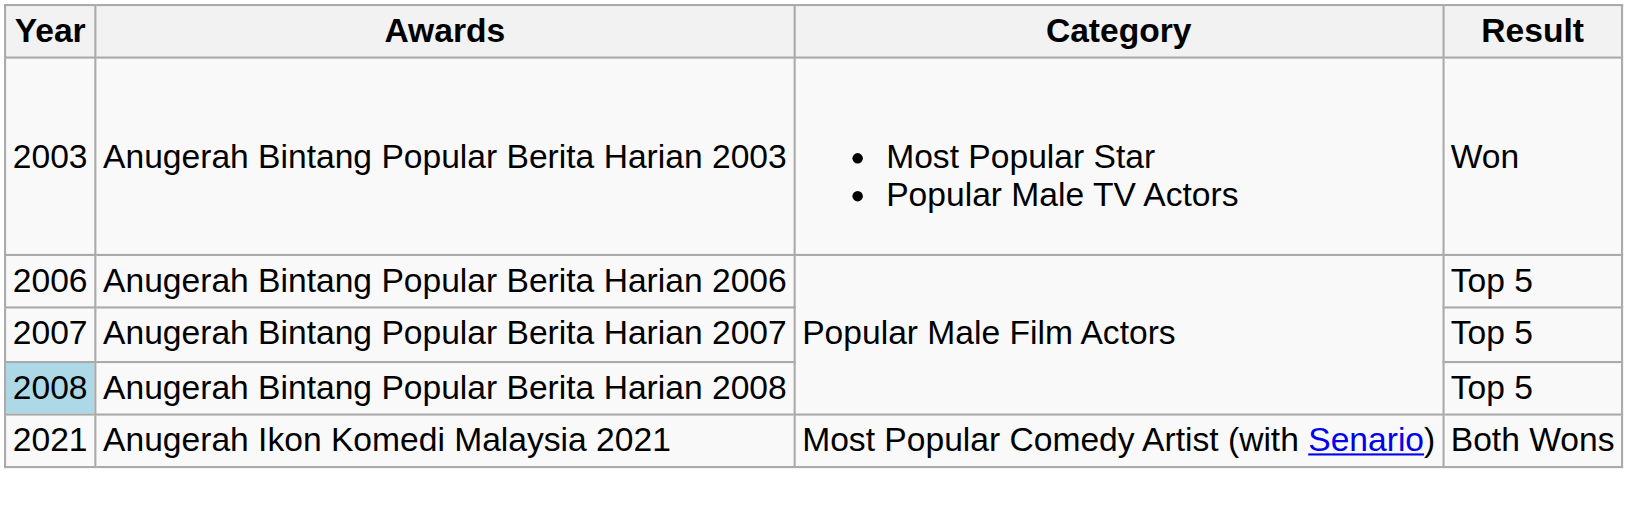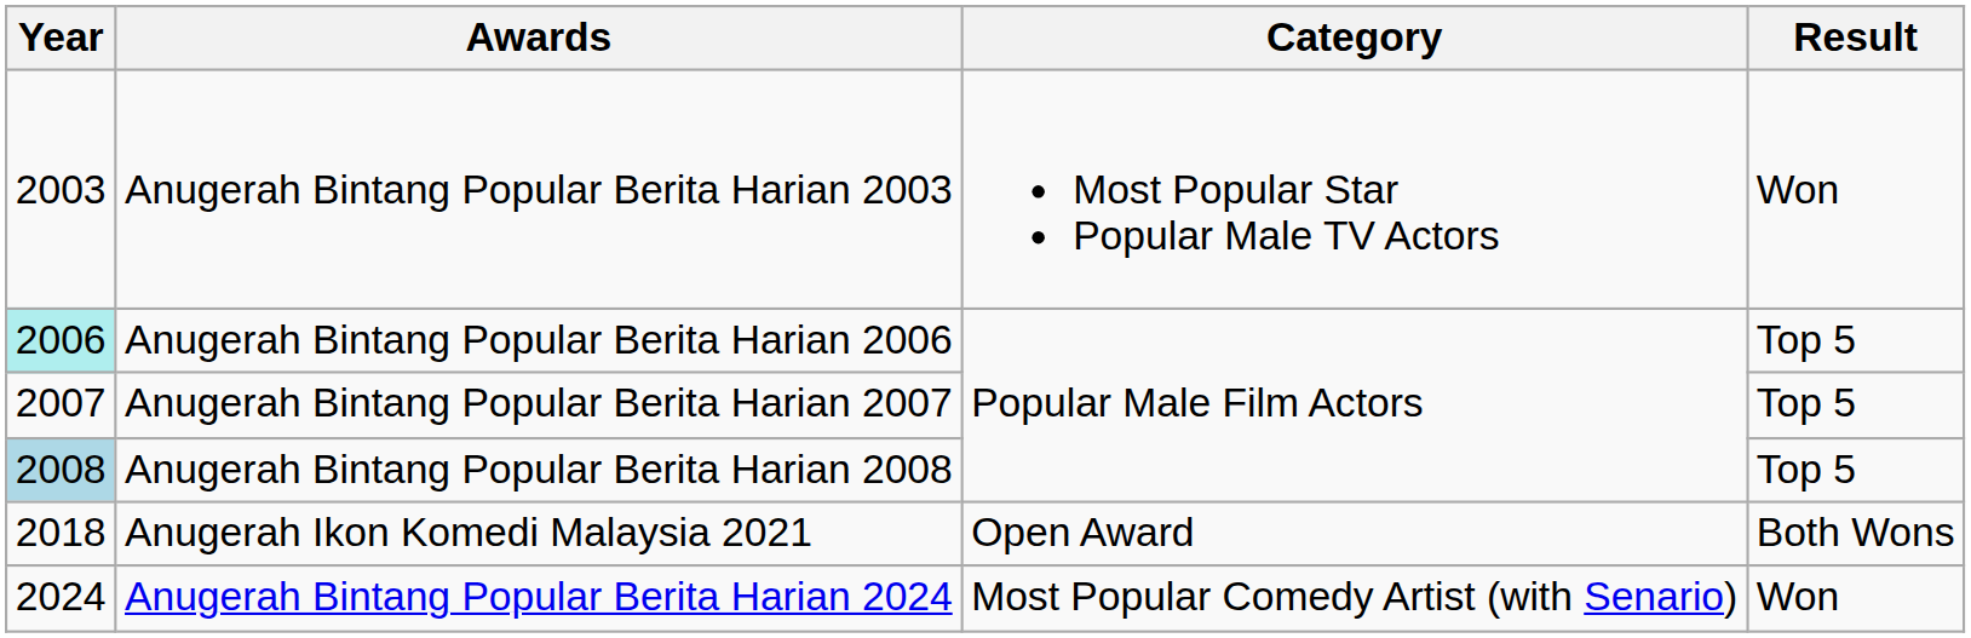Anugerah Bintang Popular Berita Harian 2006 | Year: no background -> paleturquoise background
Anugerah Ikon Komedi Malaysia 2021 | Year: 2021 -> 2018
Anugerah Ikon Komedi Malaysia 2021 | Category: Most Popular Comedy Artist (with Senario) -> Open Award
+ row: 2024 | Anugerah Bintang Popular Berita Harian 2024 | Most Popular Comedy Artist (with Senario) | Won
